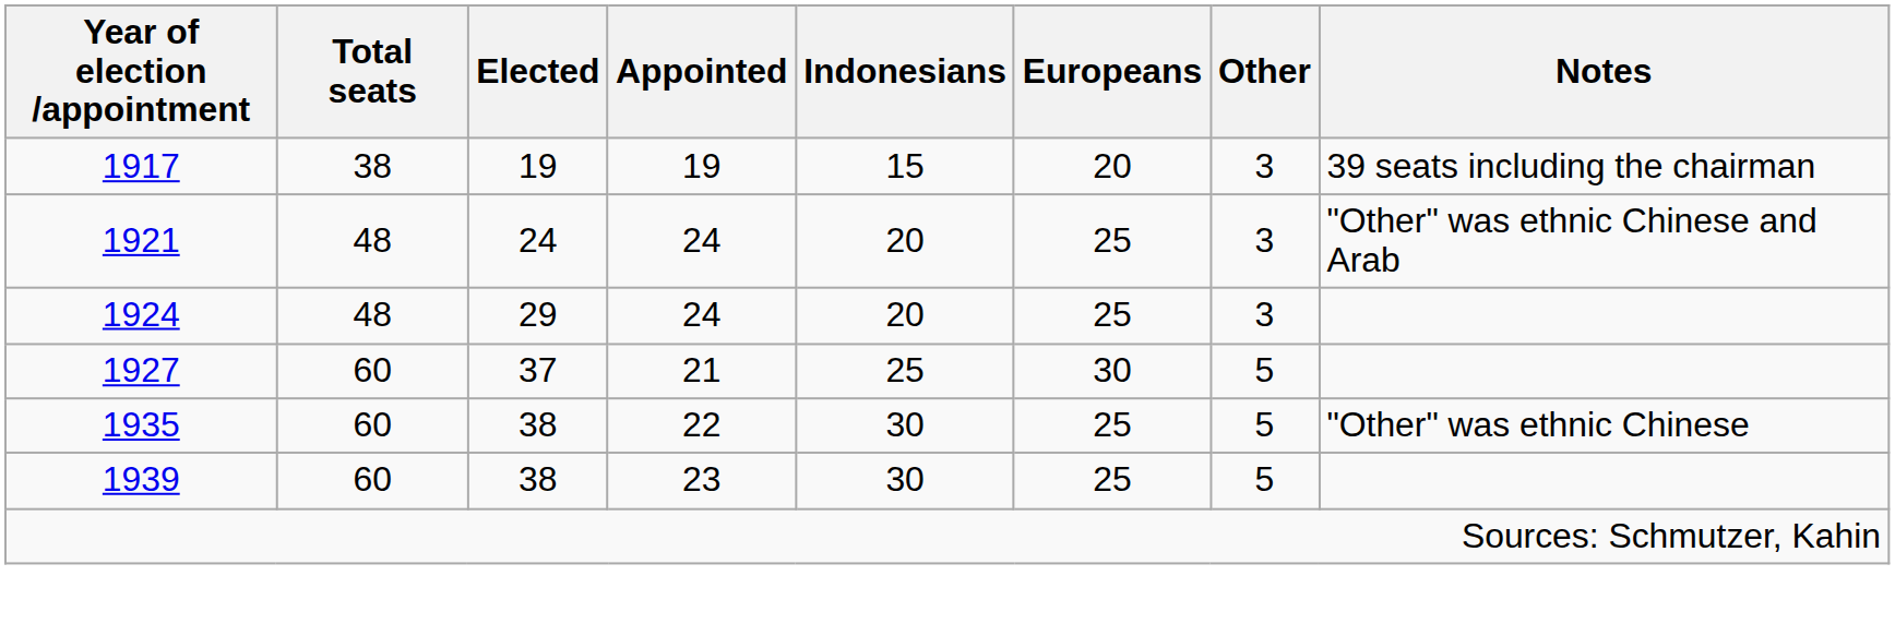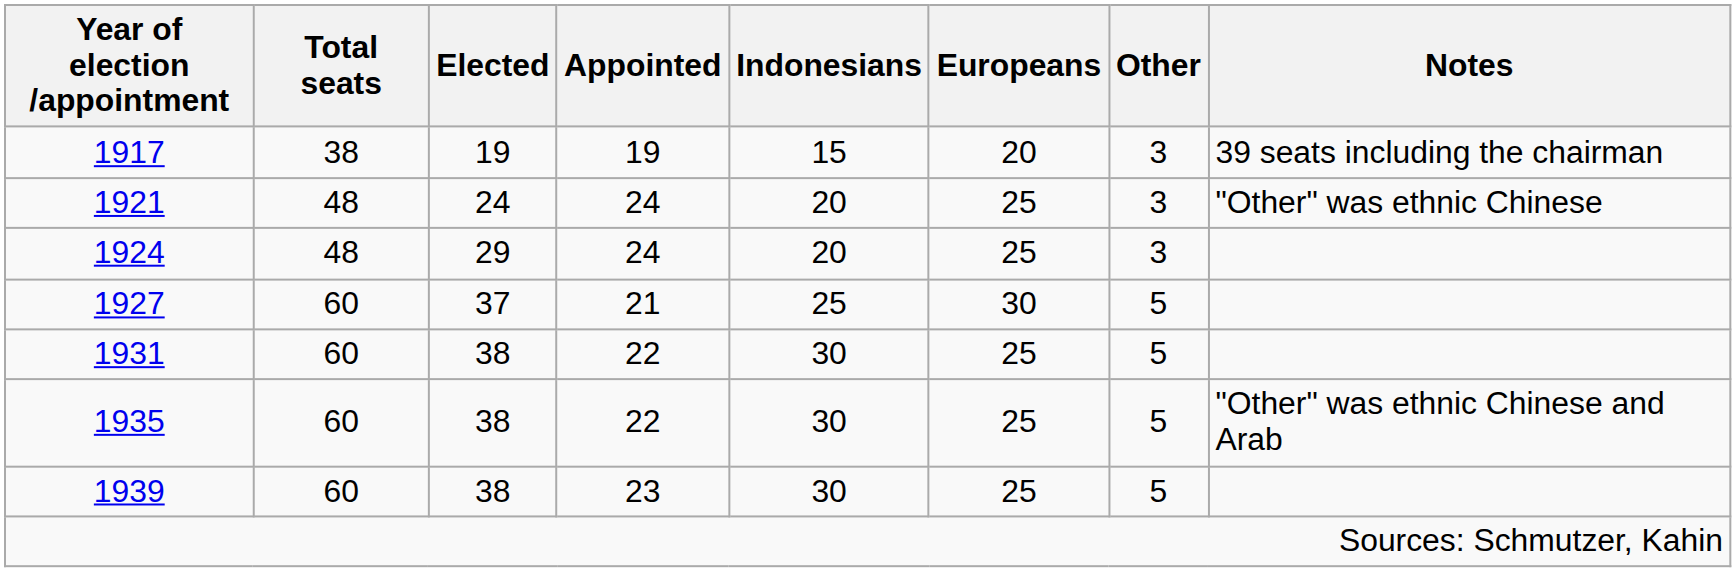1921 | Notes: "Other" was ethnic Chinese and Arab -> "Other" was ethnic Chinese
+ row: 1931 | 60 | 38 | 22 | 30 | 25 | 5
1935 | Notes: "Other" was ethnic Chinese -> "Other" was ethnic Chinese and Arab
